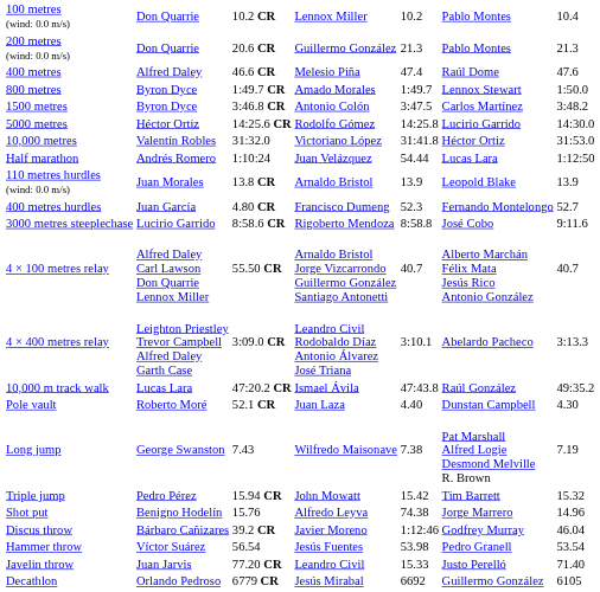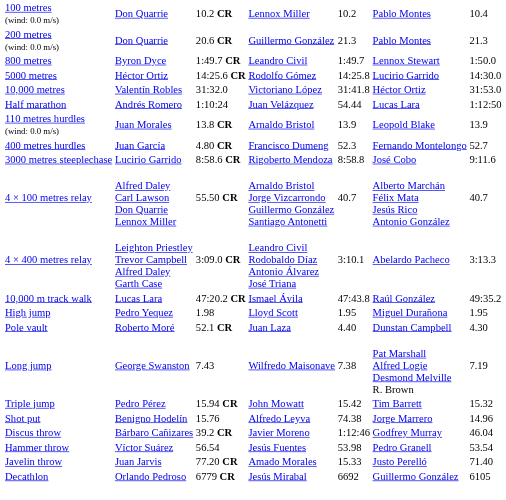- row: 400 metres | Alfred Daley | 46.6 CR | Melesio Piña | 47.4 | Raúl Dome | 47.6
800 metres | column 4: Amado Morales -> Leandro Civil
- row: 1500 metres | Byron Dyce | 3:46.8 CR | Antonio Colón | 3:47.5 | Carlos Martínez | 3:48.2
+ row: High jump | Pedro Yequez | 1.98 | Lloyd Scott | 1.95 | Miguel Durañona | 1.95
Javelin throw | column 4: Leandro Civil -> Amado Morales
